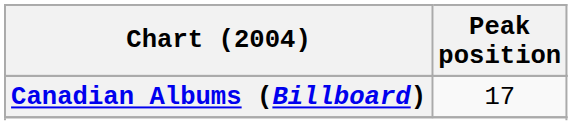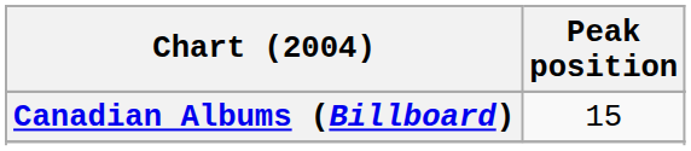Canadian Albums (Billboard) | Peak position: 17 -> 15
